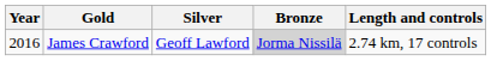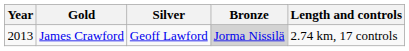James Crawford | Year: 2016 -> 2013
